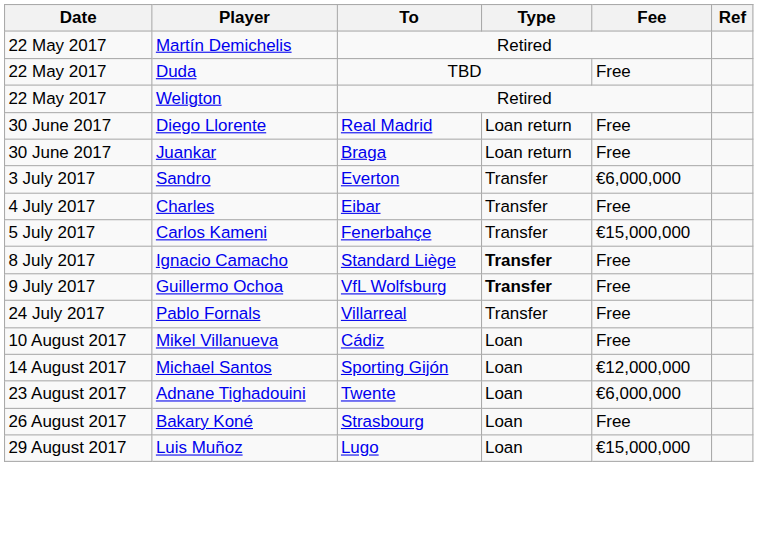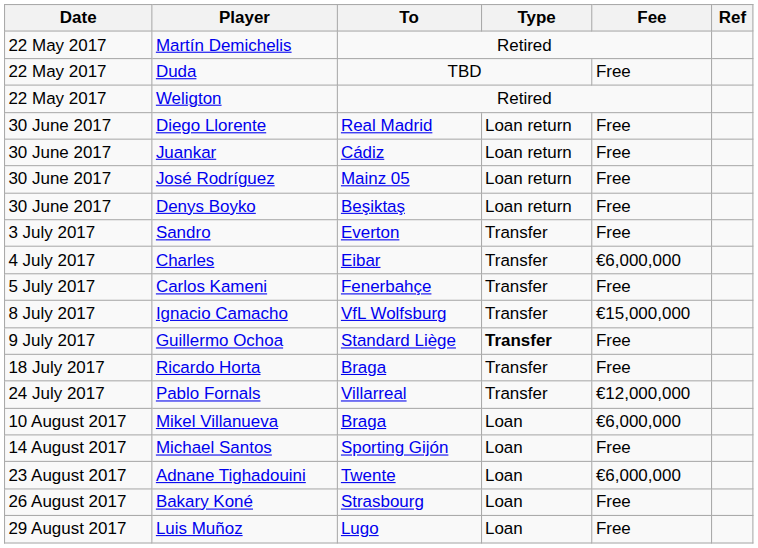Juankar | To: Braga -> Cádiz
+ row: 30 June 2017 | José Rodríguez | Mainz 05 | Loan return | Free
+ row: 30 June 2017 | Denys Boyko | Beşiktaş | Loan return | Free
Sandro | Fee: €6,000,000 -> Free
Charles | Fee: Free -> €6,000,000
Carlos Kameni | Fee: €15,000,000 -> Free
Ignacio Camacho | To: Standard Liège -> VfL Wolfsburg
Ignacio Camacho | Type: bold -> normal
Ignacio Camacho | Fee: Free -> €15,000,000
Guillermo Ochoa | To: VfL Wolfsburg -> Standard Liège
+ row: 18 July 2017 | Ricardo Horta | Braga | Transfer | Free
Pablo Fornals | Fee: Free -> €12,000,000
Mikel Villanueva | To: Cádiz -> Braga
Mikel Villanueva | Fee: Free -> €6,000,000
Michael Santos | Fee: €12,000,000 -> Free
Luis Muñoz | Fee: €15,000,000 -> Free
